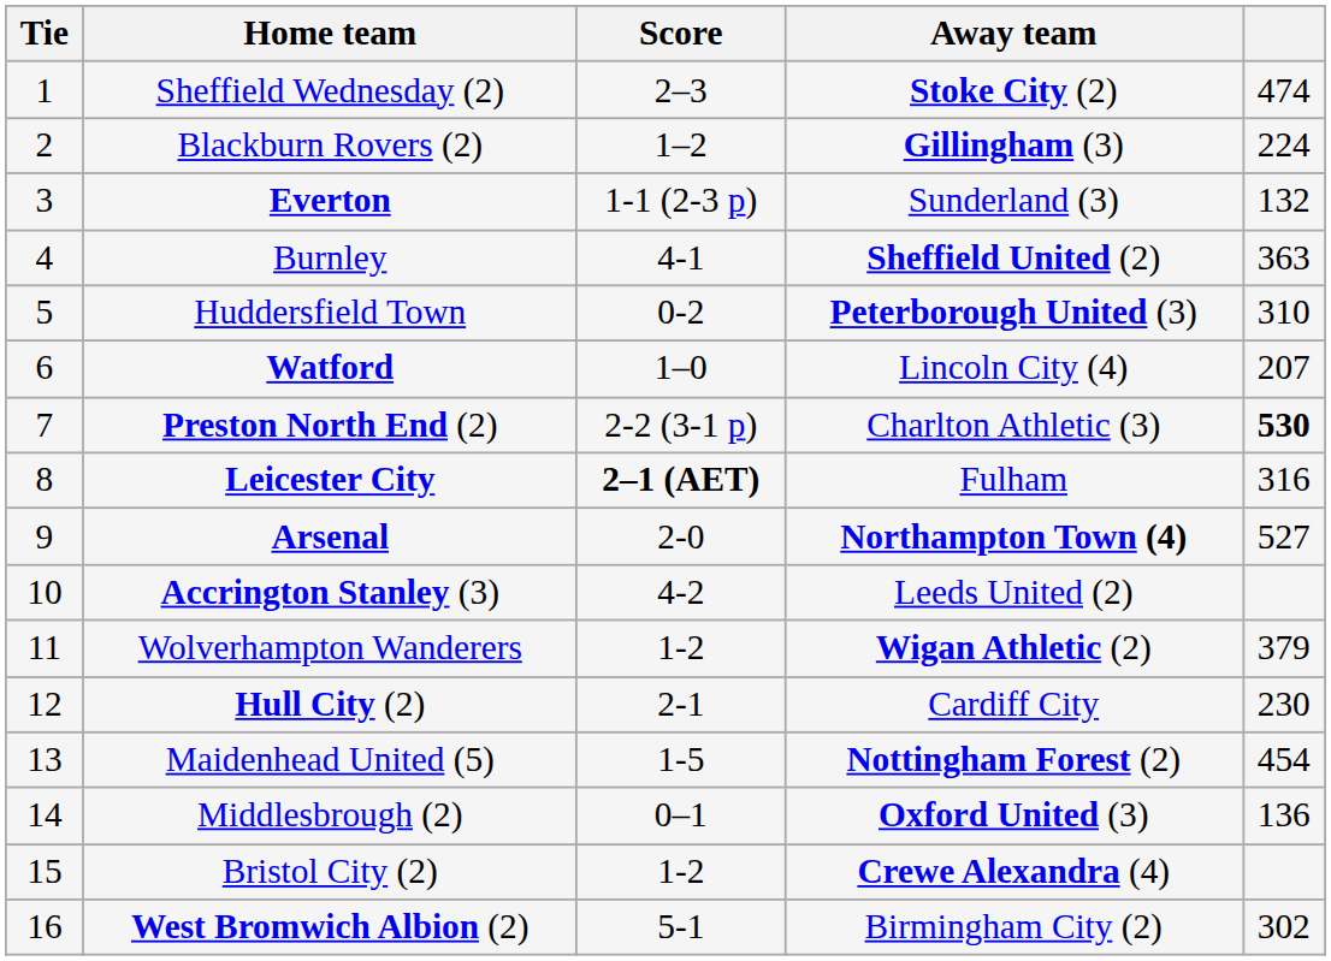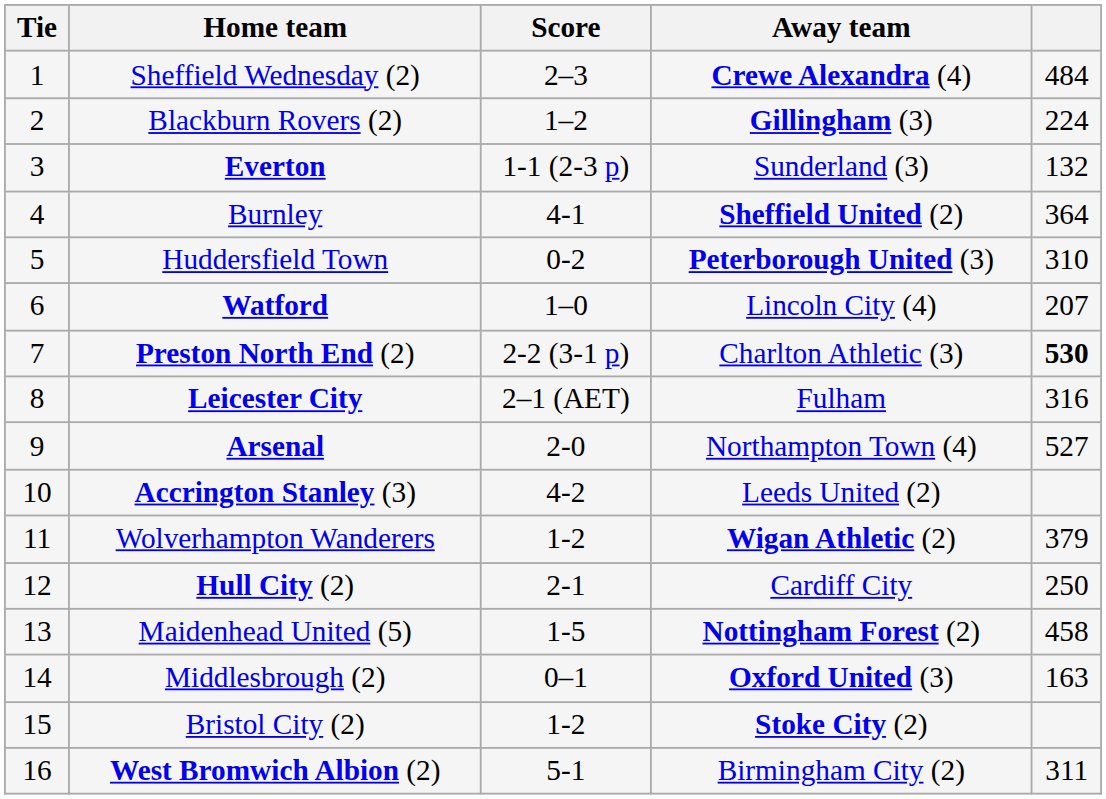Sheffield Wednesday (2) | Away team: Stoke City (2) -> Crewe Alexandra (4)
Sheffield Wednesday (2) | column 5: 474 -> 484
Burnley | column 5: 363 -> 364
Leicester City | Score: bold -> normal
Arsenal | Away team: bold -> normal
Hull City (2) | column 5: 230 -> 250
Maidenhead United (5) | column 5: 454 -> 458
Middlesbrough (2) | column 5: 136 -> 163
Bristol City (2) | Away team: Crewe Alexandra (4) -> Stoke City (2)
West Bromwich Albion (2) | column 5: 302 -> 311
